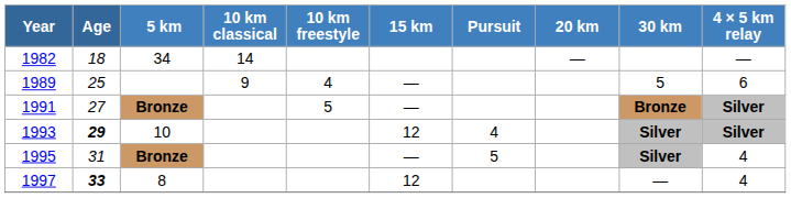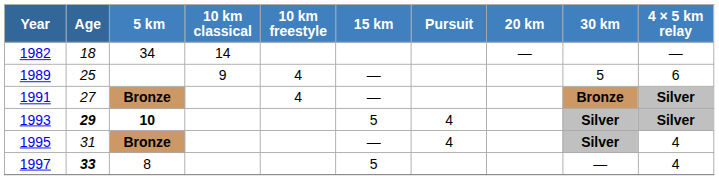1991 | 10 km freestyle: 5 -> 4
1993 | 5 km: normal -> bold
1993 | 15 km: 12 -> 5
1995 | Pursuit: 5 -> 4
1997 | 15 km: 12 -> 5
